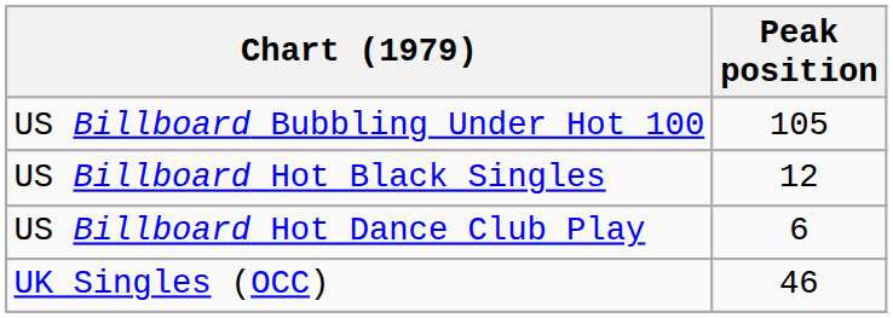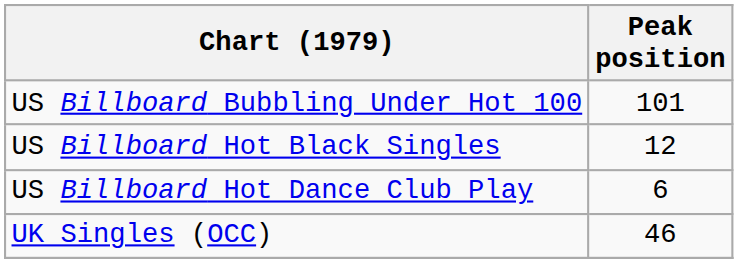US Billboard Bubbling Under Hot 100 | Peak position: 105 -> 101
